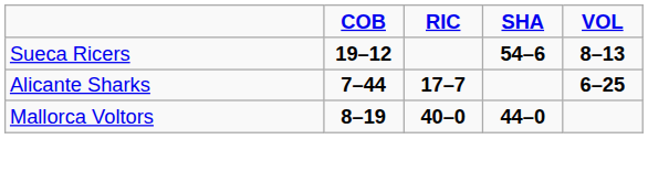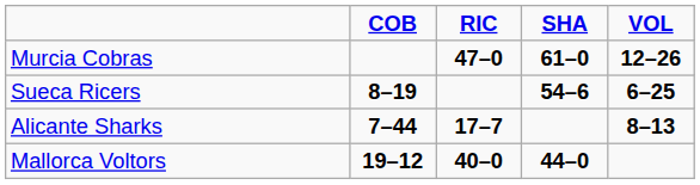+ row: Murcia Cobras | 47–0 | 61–0 | 12–26
Sueca Ricers | COB: 19–12 -> 8–19
Sueca Ricers | VOL: 8–13 -> 6–25
Alicante Sharks | VOL: 6–25 -> 8–13
Mallorca Voltors | COB: 8–19 -> 19–12
